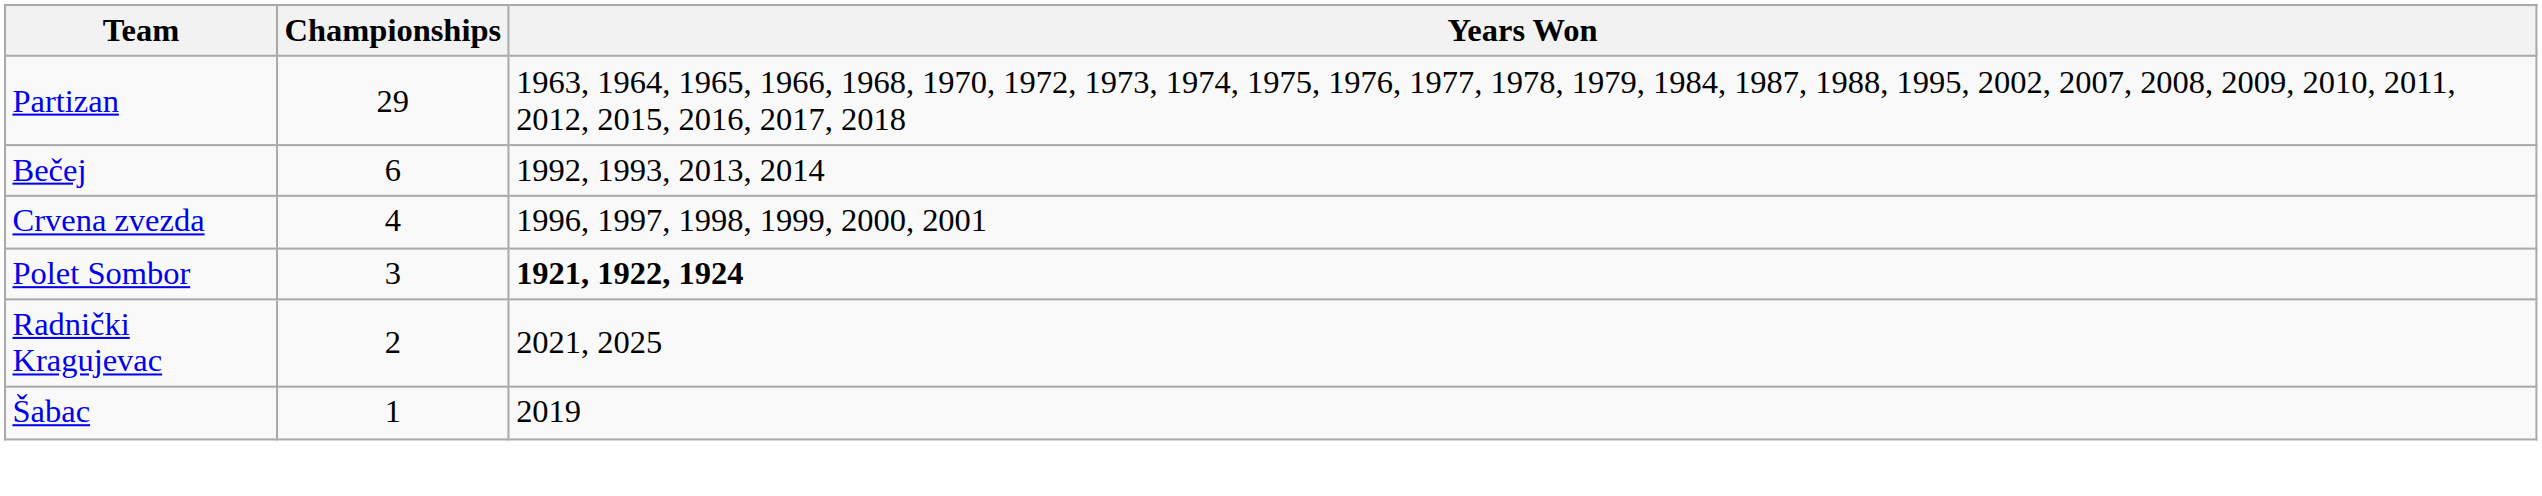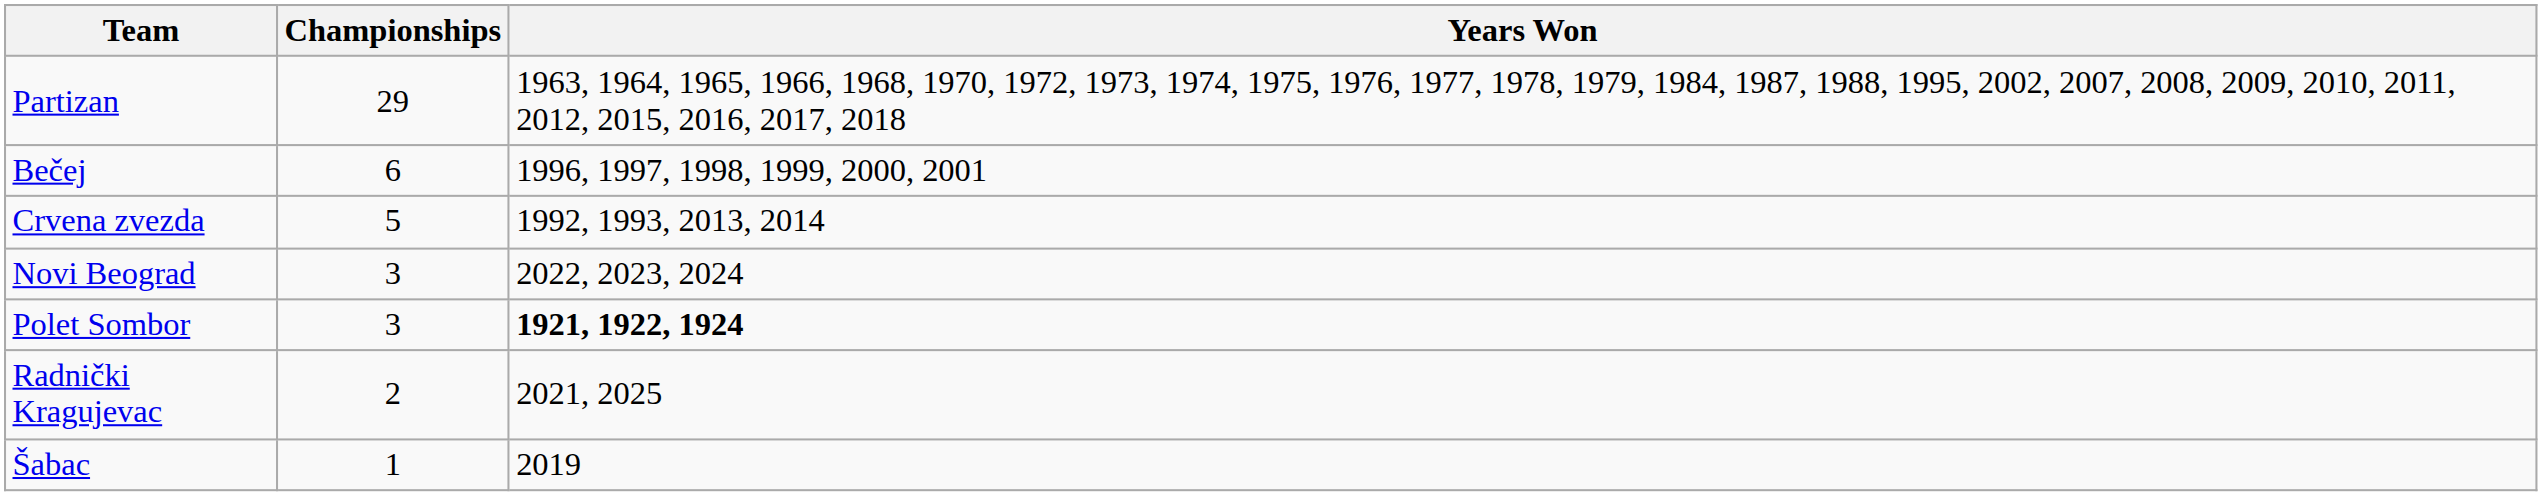Bečej | Years Won: 1992, 1993, 2013, 2014 -> 1996, 1997, 1998, 1999, 2000, 2001
Crvena zvezda | Championships: 4 -> 5
Crvena zvezda | Years Won: 1996, 1997, 1998, 1999, 2000, 2001 -> 1992, 1993, 2013, 2014
+ row: Novi Beograd | 3 | 2022, 2023, 2024
